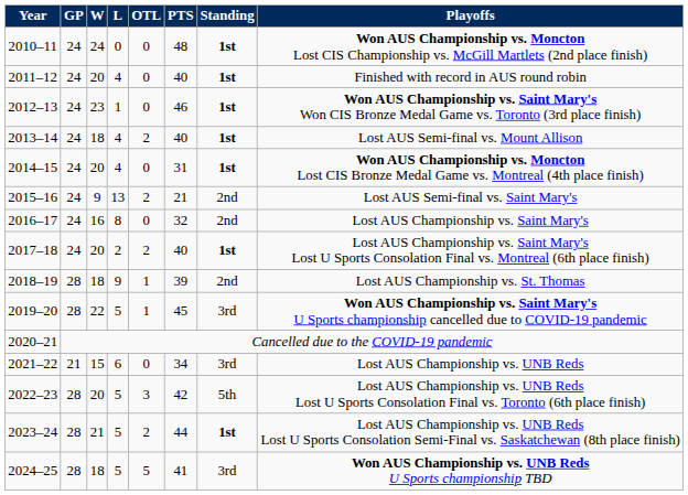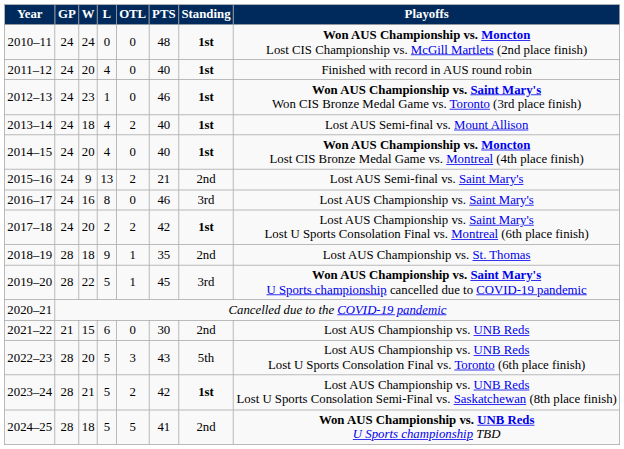2014–15 | PTS: 31 -> 40
2016–17 | PTS: 32 -> 46
2016–17 | Standing: 2nd -> 3rd
2017–18 | PTS: 40 -> 42
2018–19 | PTS: 39 -> 35
2021–22 | PTS: 34 -> 30
2021–22 | Standing: 3rd -> 2nd
2022–23 | PTS: 42 -> 43
2023–24 | PTS: 44 -> 42
2024–25 | Standing: 3rd -> 2nd
